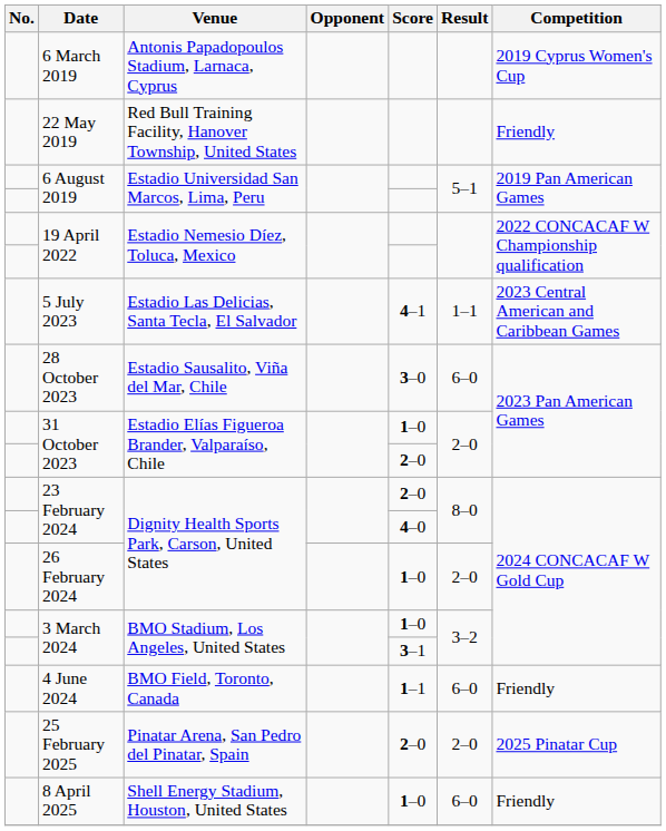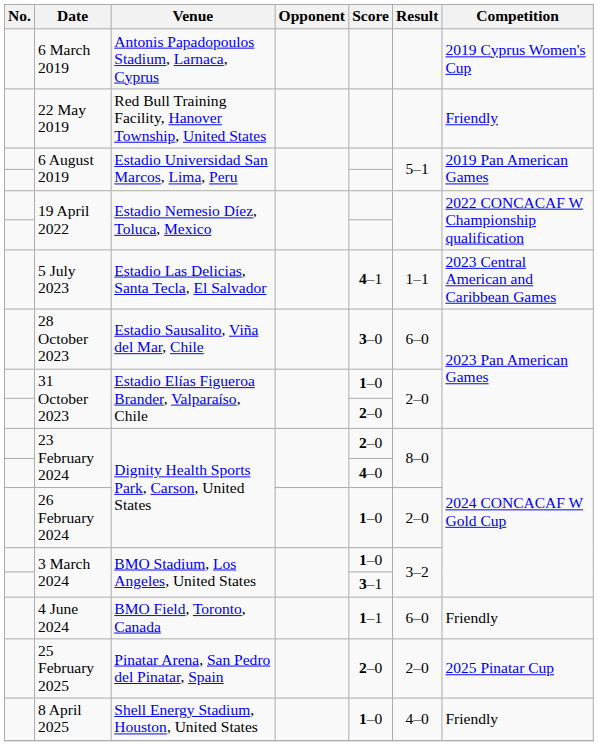8 April 2025 | Result: 6–0 -> 4–0
